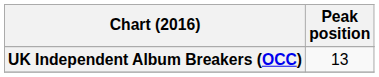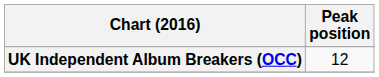UK Independent Album Breakers (OCC) | Peak position: 13 -> 12
